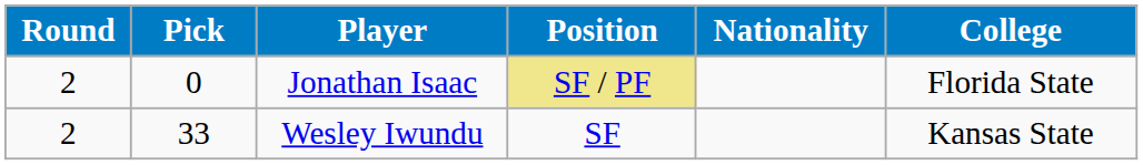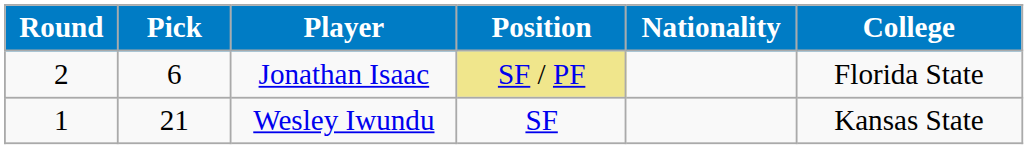Jonathan Isaac | Pick: 0 -> 6
Wesley Iwundu | Round: 2 -> 1
Wesley Iwundu | Pick: 33 -> 21
